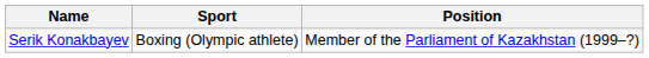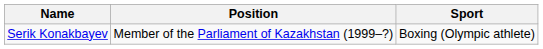columns swapped: Sport <-> Position
